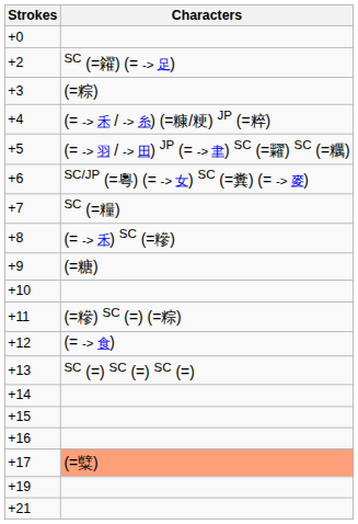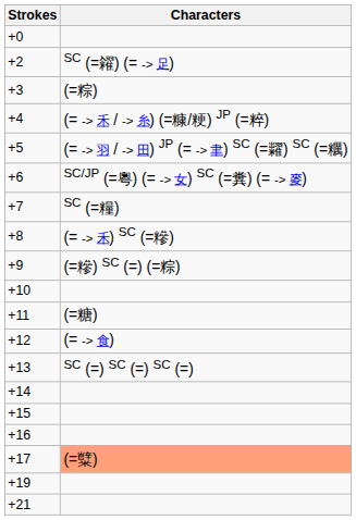+9 | Characters: (=糖) -> (=糝) SC (=) (=粽)
+11 | Characters: (=糝) SC (=) (=粽) -> (=糖)
